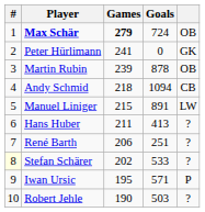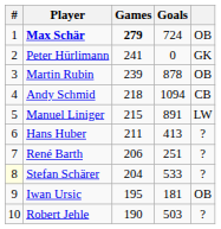Stefan Schärer | Games: 202 -> 204
Iwan Ursic | Goals: 571 -> 181
Iwan Ursic | column 5: P -> OB
